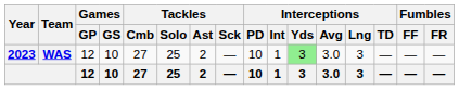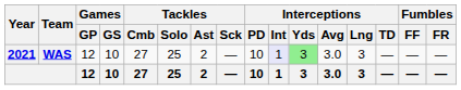WAS | Year: 2023 -> 2021
WAS | Interceptions / Int: no background -> lavender background
